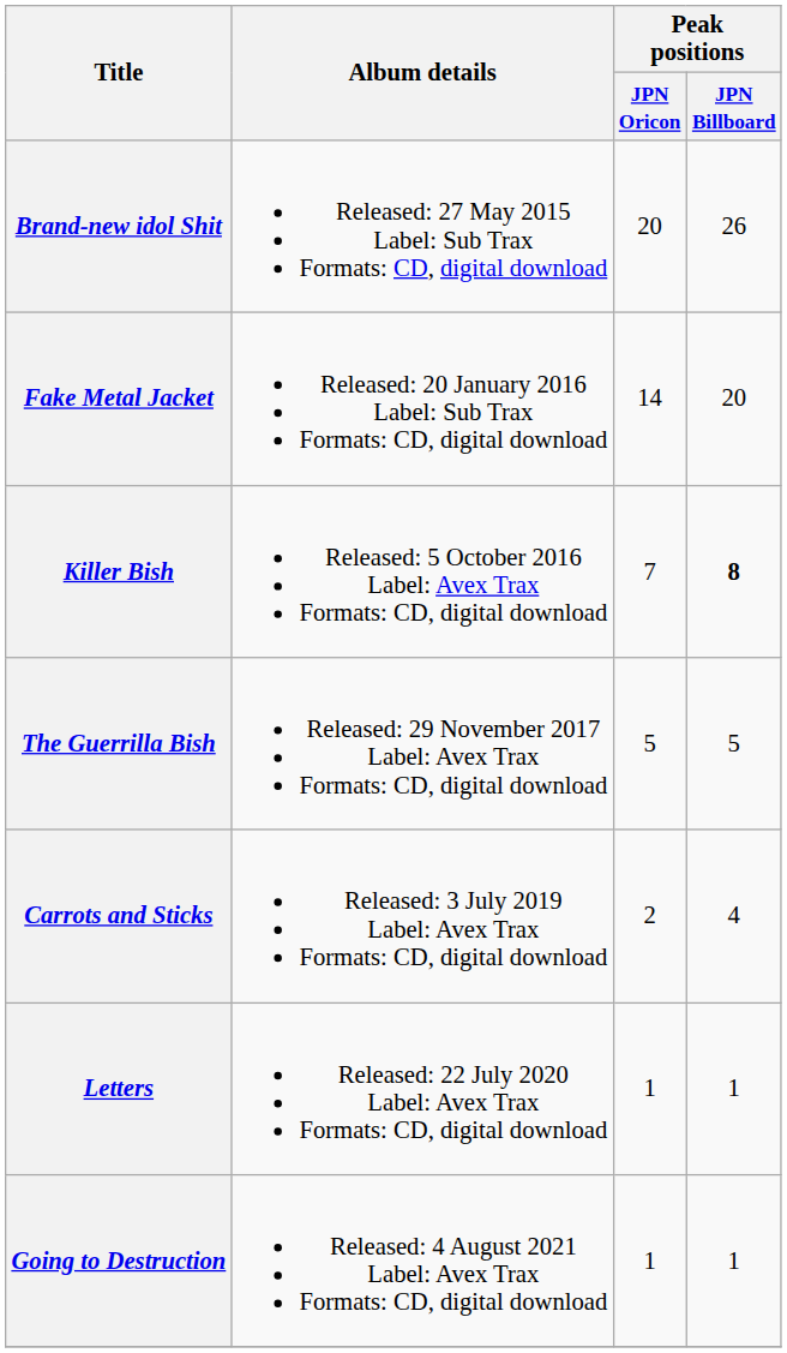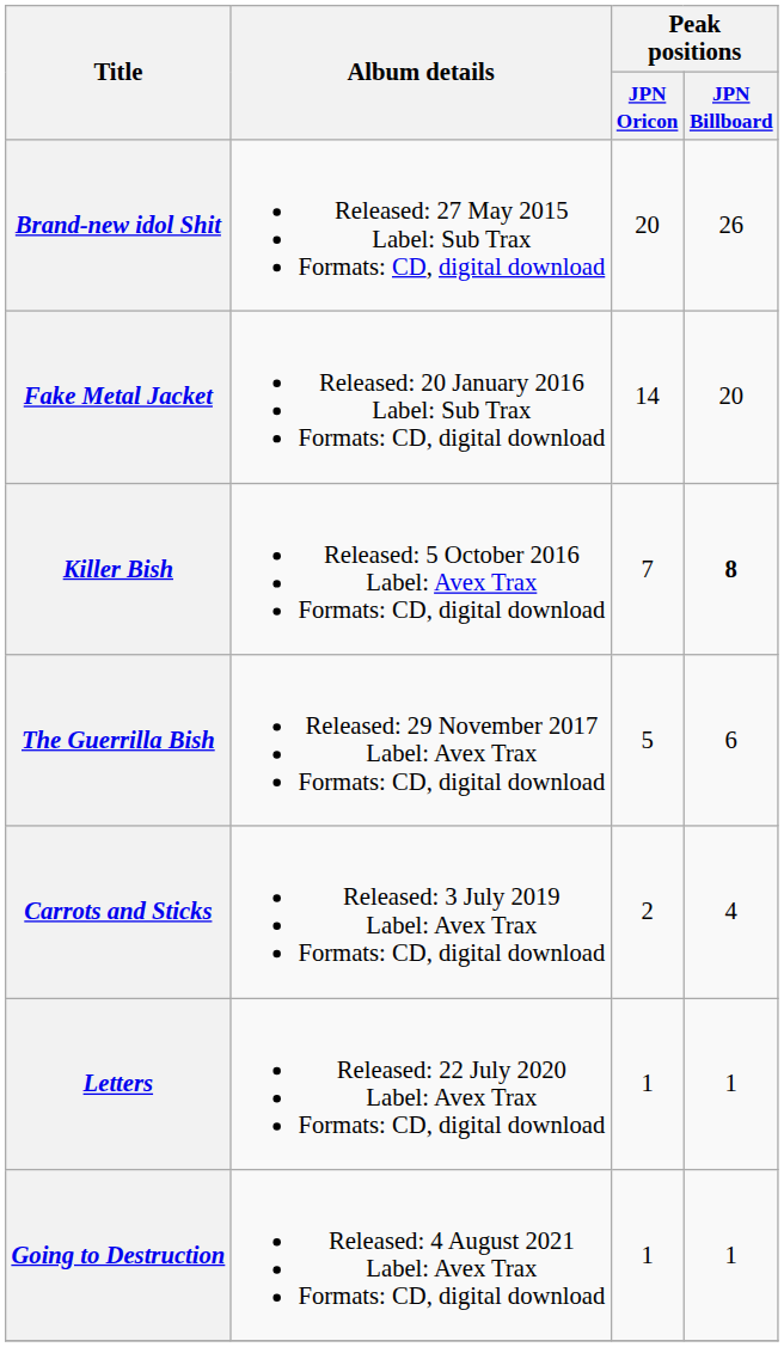The Guerrilla Bish | Peak positions / JPN Billboard: 5 -> 6
